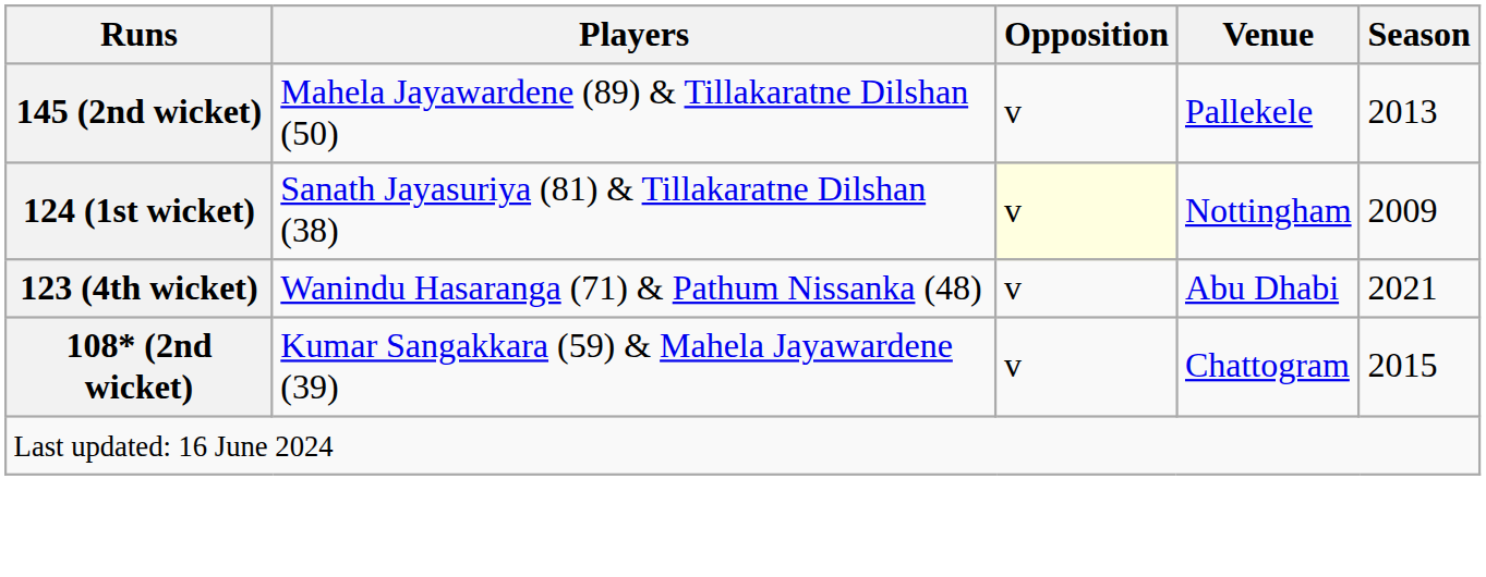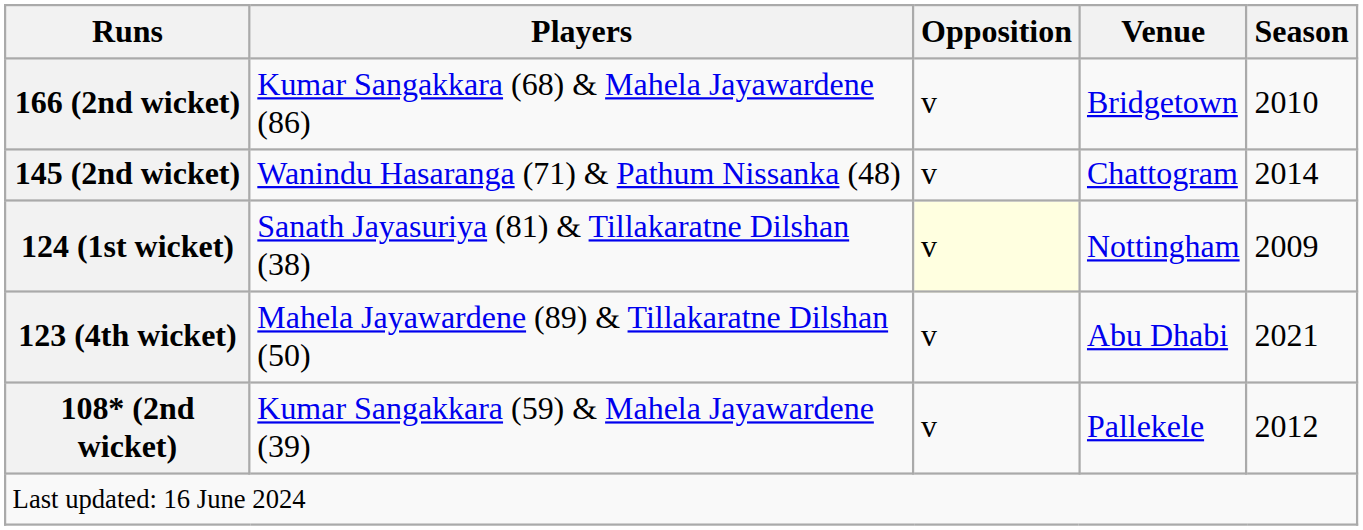+ row: 166 (2nd wicket) | Kumar Sangakkara (68) & Mahela Jayawardene (86) | v | Bridgetown | 2010
145 (2nd wicket) | Players: Mahela Jayawardene (89) & Tillakaratne Dilshan (50) -> Wanindu Hasaranga (71) & Pathum Nissanka (48)
145 (2nd wicket) | Venue: Pallekele -> Chattogram
145 (2nd wicket) | Season: 2013 -> 2014
123 (4th wicket) | Players: Wanindu Hasaranga (71) & Pathum Nissanka (48) -> Mahela Jayawardene (89) & Tillakaratne Dilshan (50)
108* (2nd wicket) | Venue: Chattogram -> Pallekele
108* (2nd wicket) | Season: 2015 -> 2012
